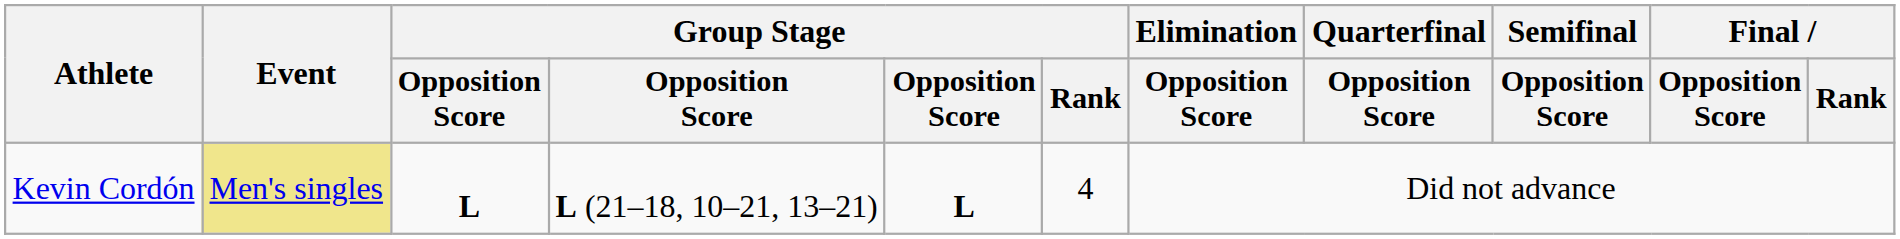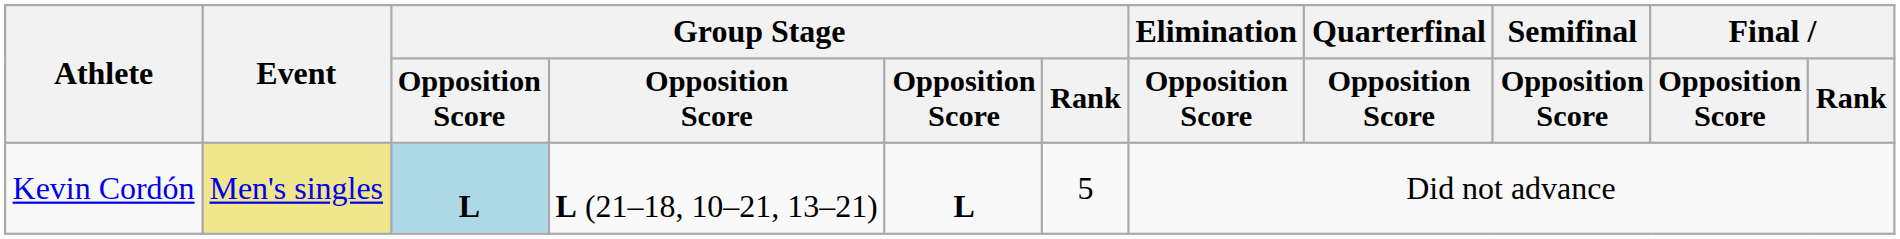Kevin Cordón | column 3: no background -> lightblue background
Kevin Cordón | Group Stage / Rank: 4 -> 5
